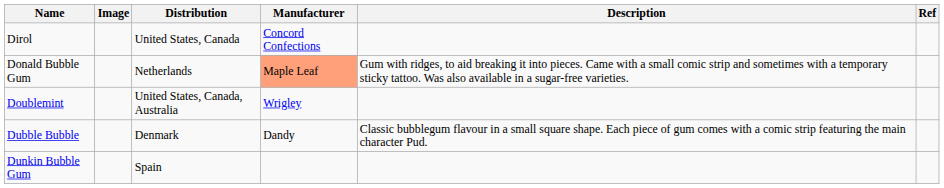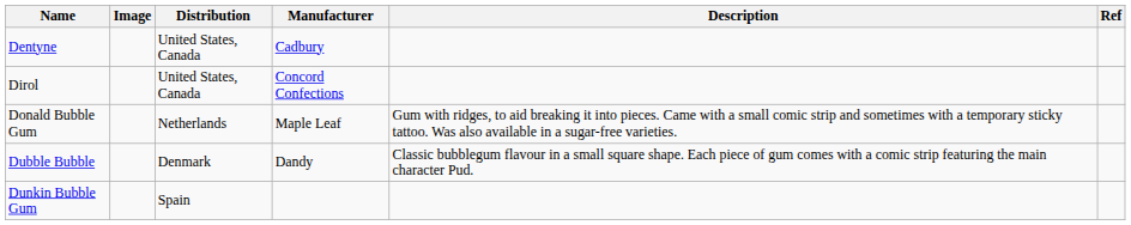+ row: Dentyne | United States, Canada | Cadbury
Donald Bubble Gum | Manufacturer: lightsalmon background -> no background
- row: Doublemint | United States, Canada, Australia | Wrigley
